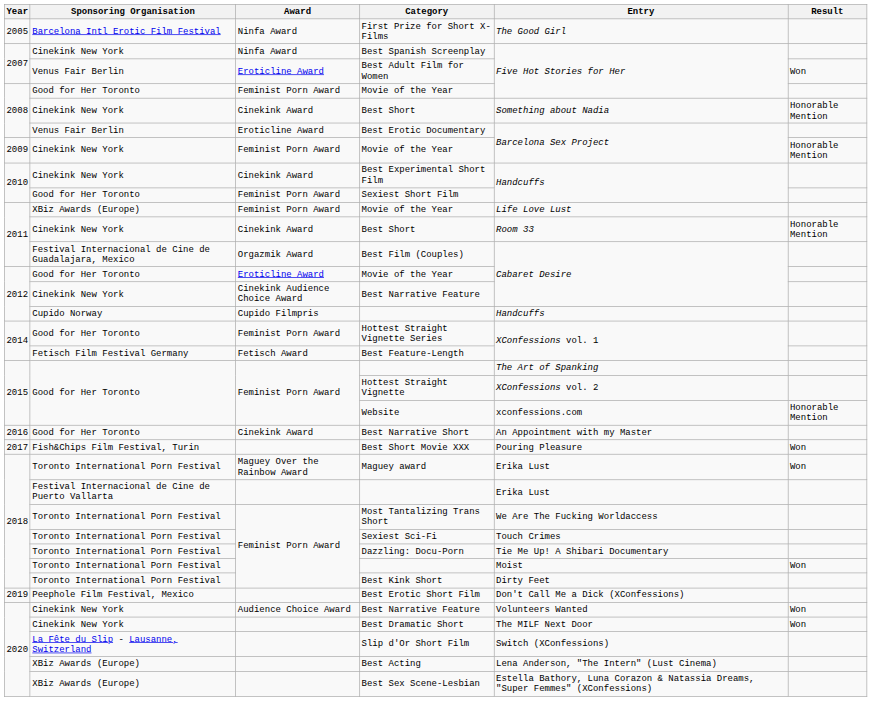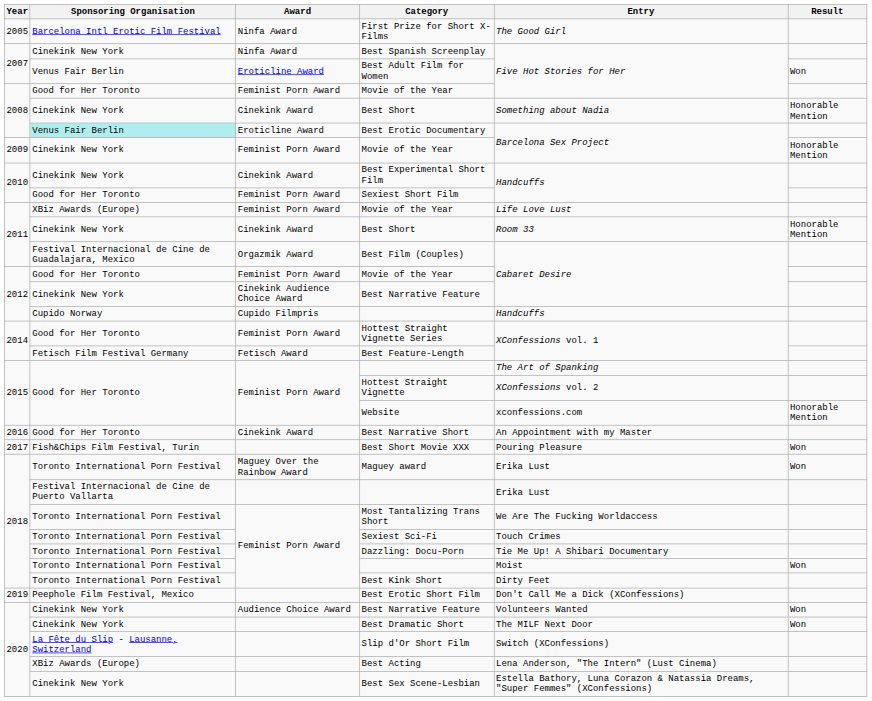Best Erotic Documentary | Sponsoring Organisation: no background -> paleturquoise background
2012 / Movie of the Year | Award: Eroticline Award -> Feminist Porn Award
Best Sex Scene-Lesbian | Sponsoring Organisation: XBiz Awards (Europe) -> Cinekink New York
